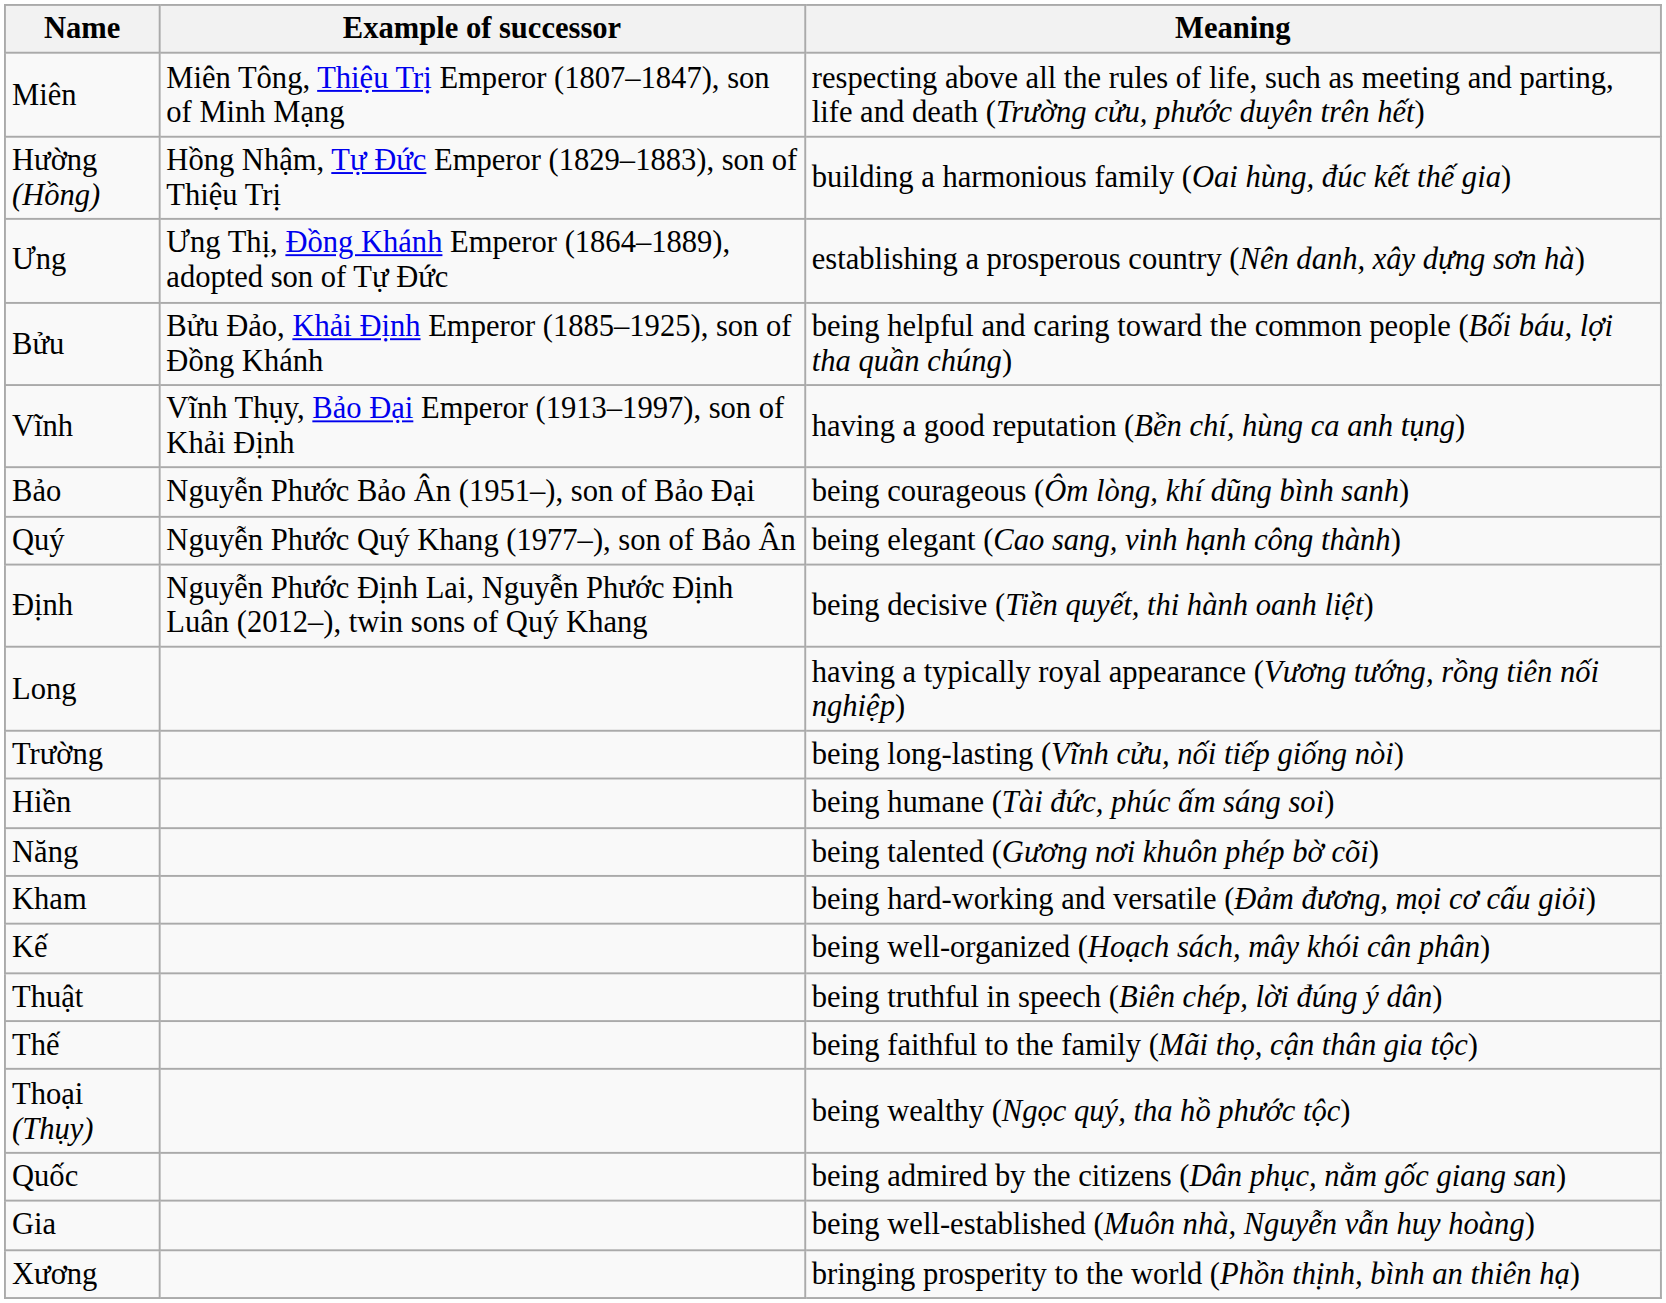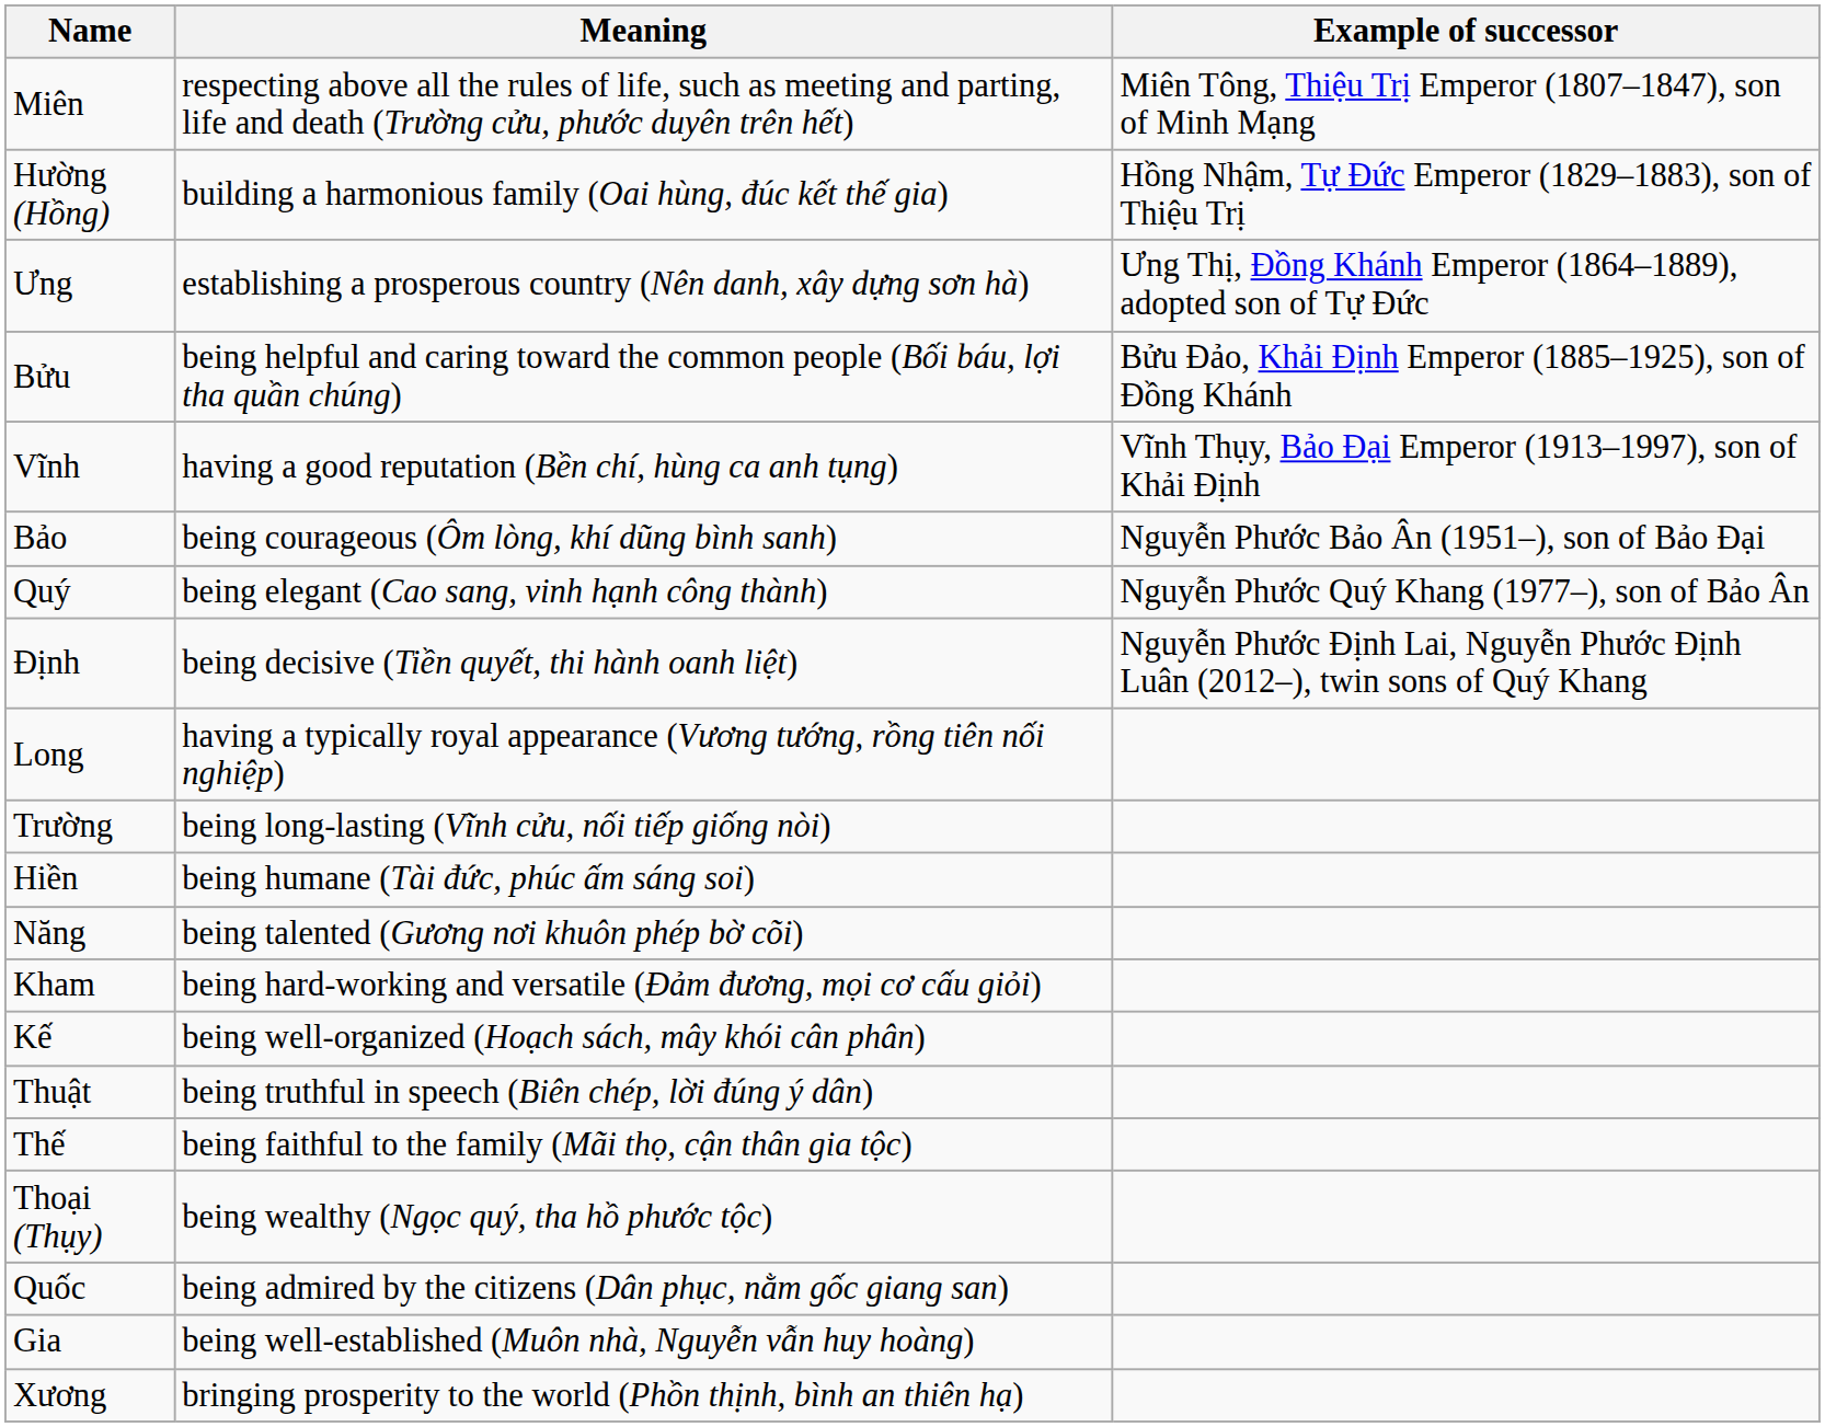columns swapped: Meaning <-> Example of successor
